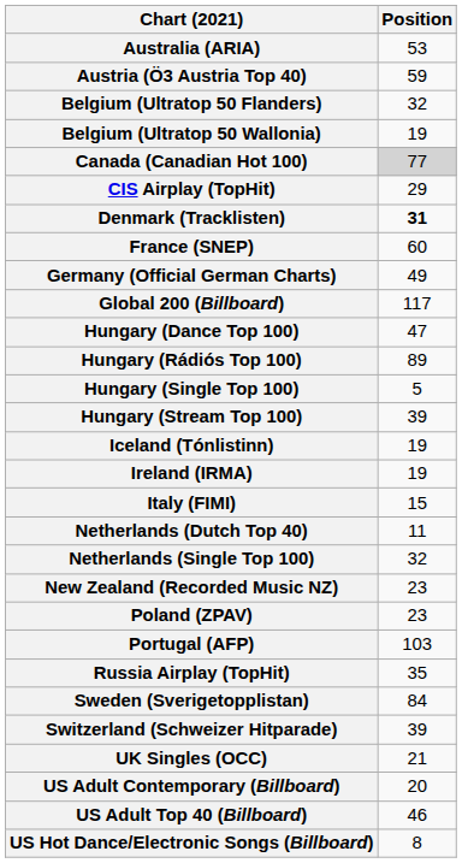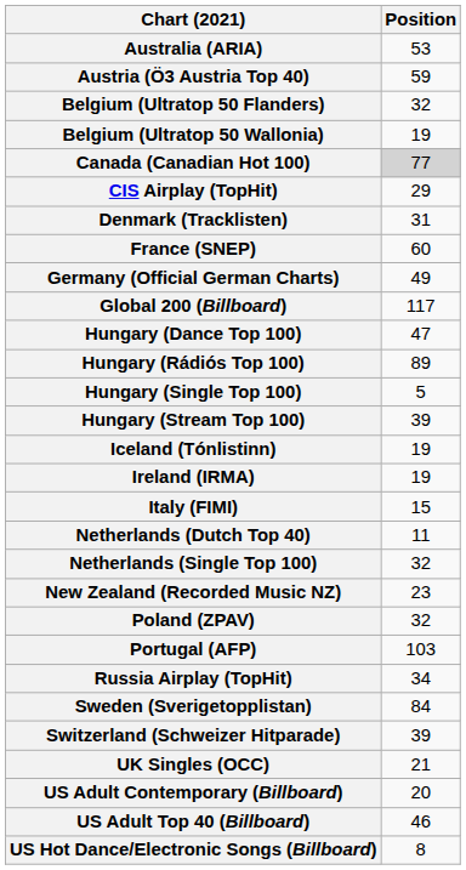Denmark (Tracklisten) | Position: bold -> normal
Poland (ZPAV) | Position: 23 -> 32
Russia Airplay (TopHit) | Position: 35 -> 34
